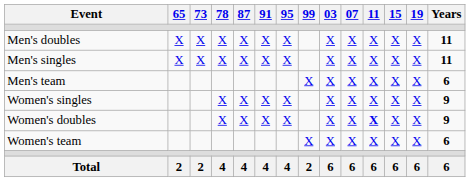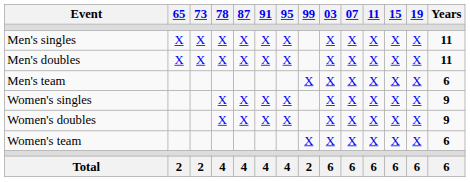rows swapped: Men's singles <-> Men's doubles
Women's doubles | 11: bold -> normal
